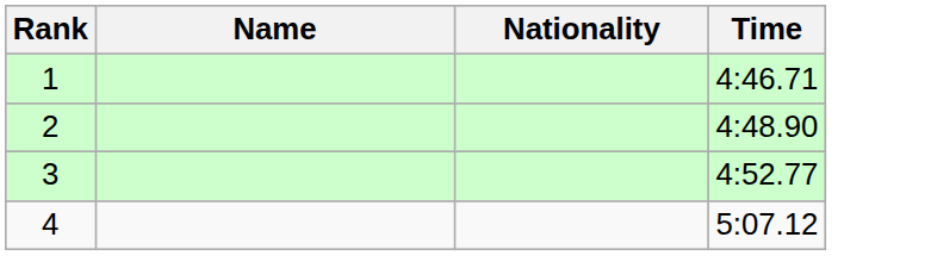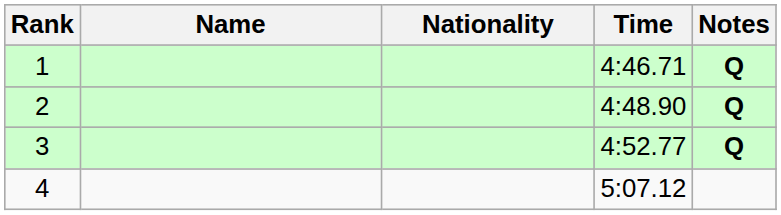+ column: Notes | Q | Q | Q
